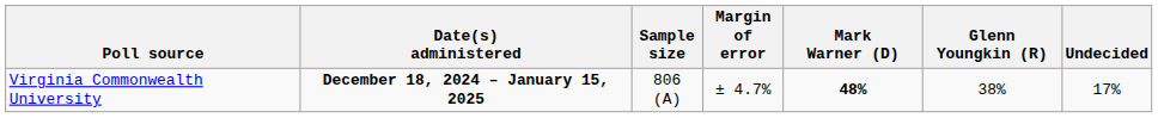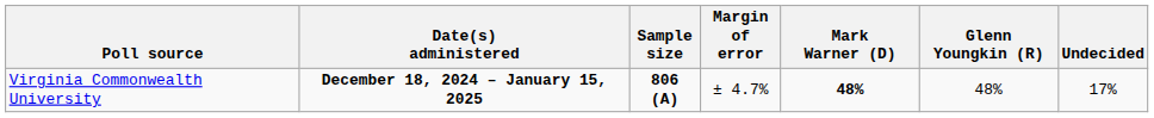Virginia Commonwealth University | Sample size: normal -> bold
Virginia Commonwealth University | Glenn Youngkin (R): 38% -> 48%
